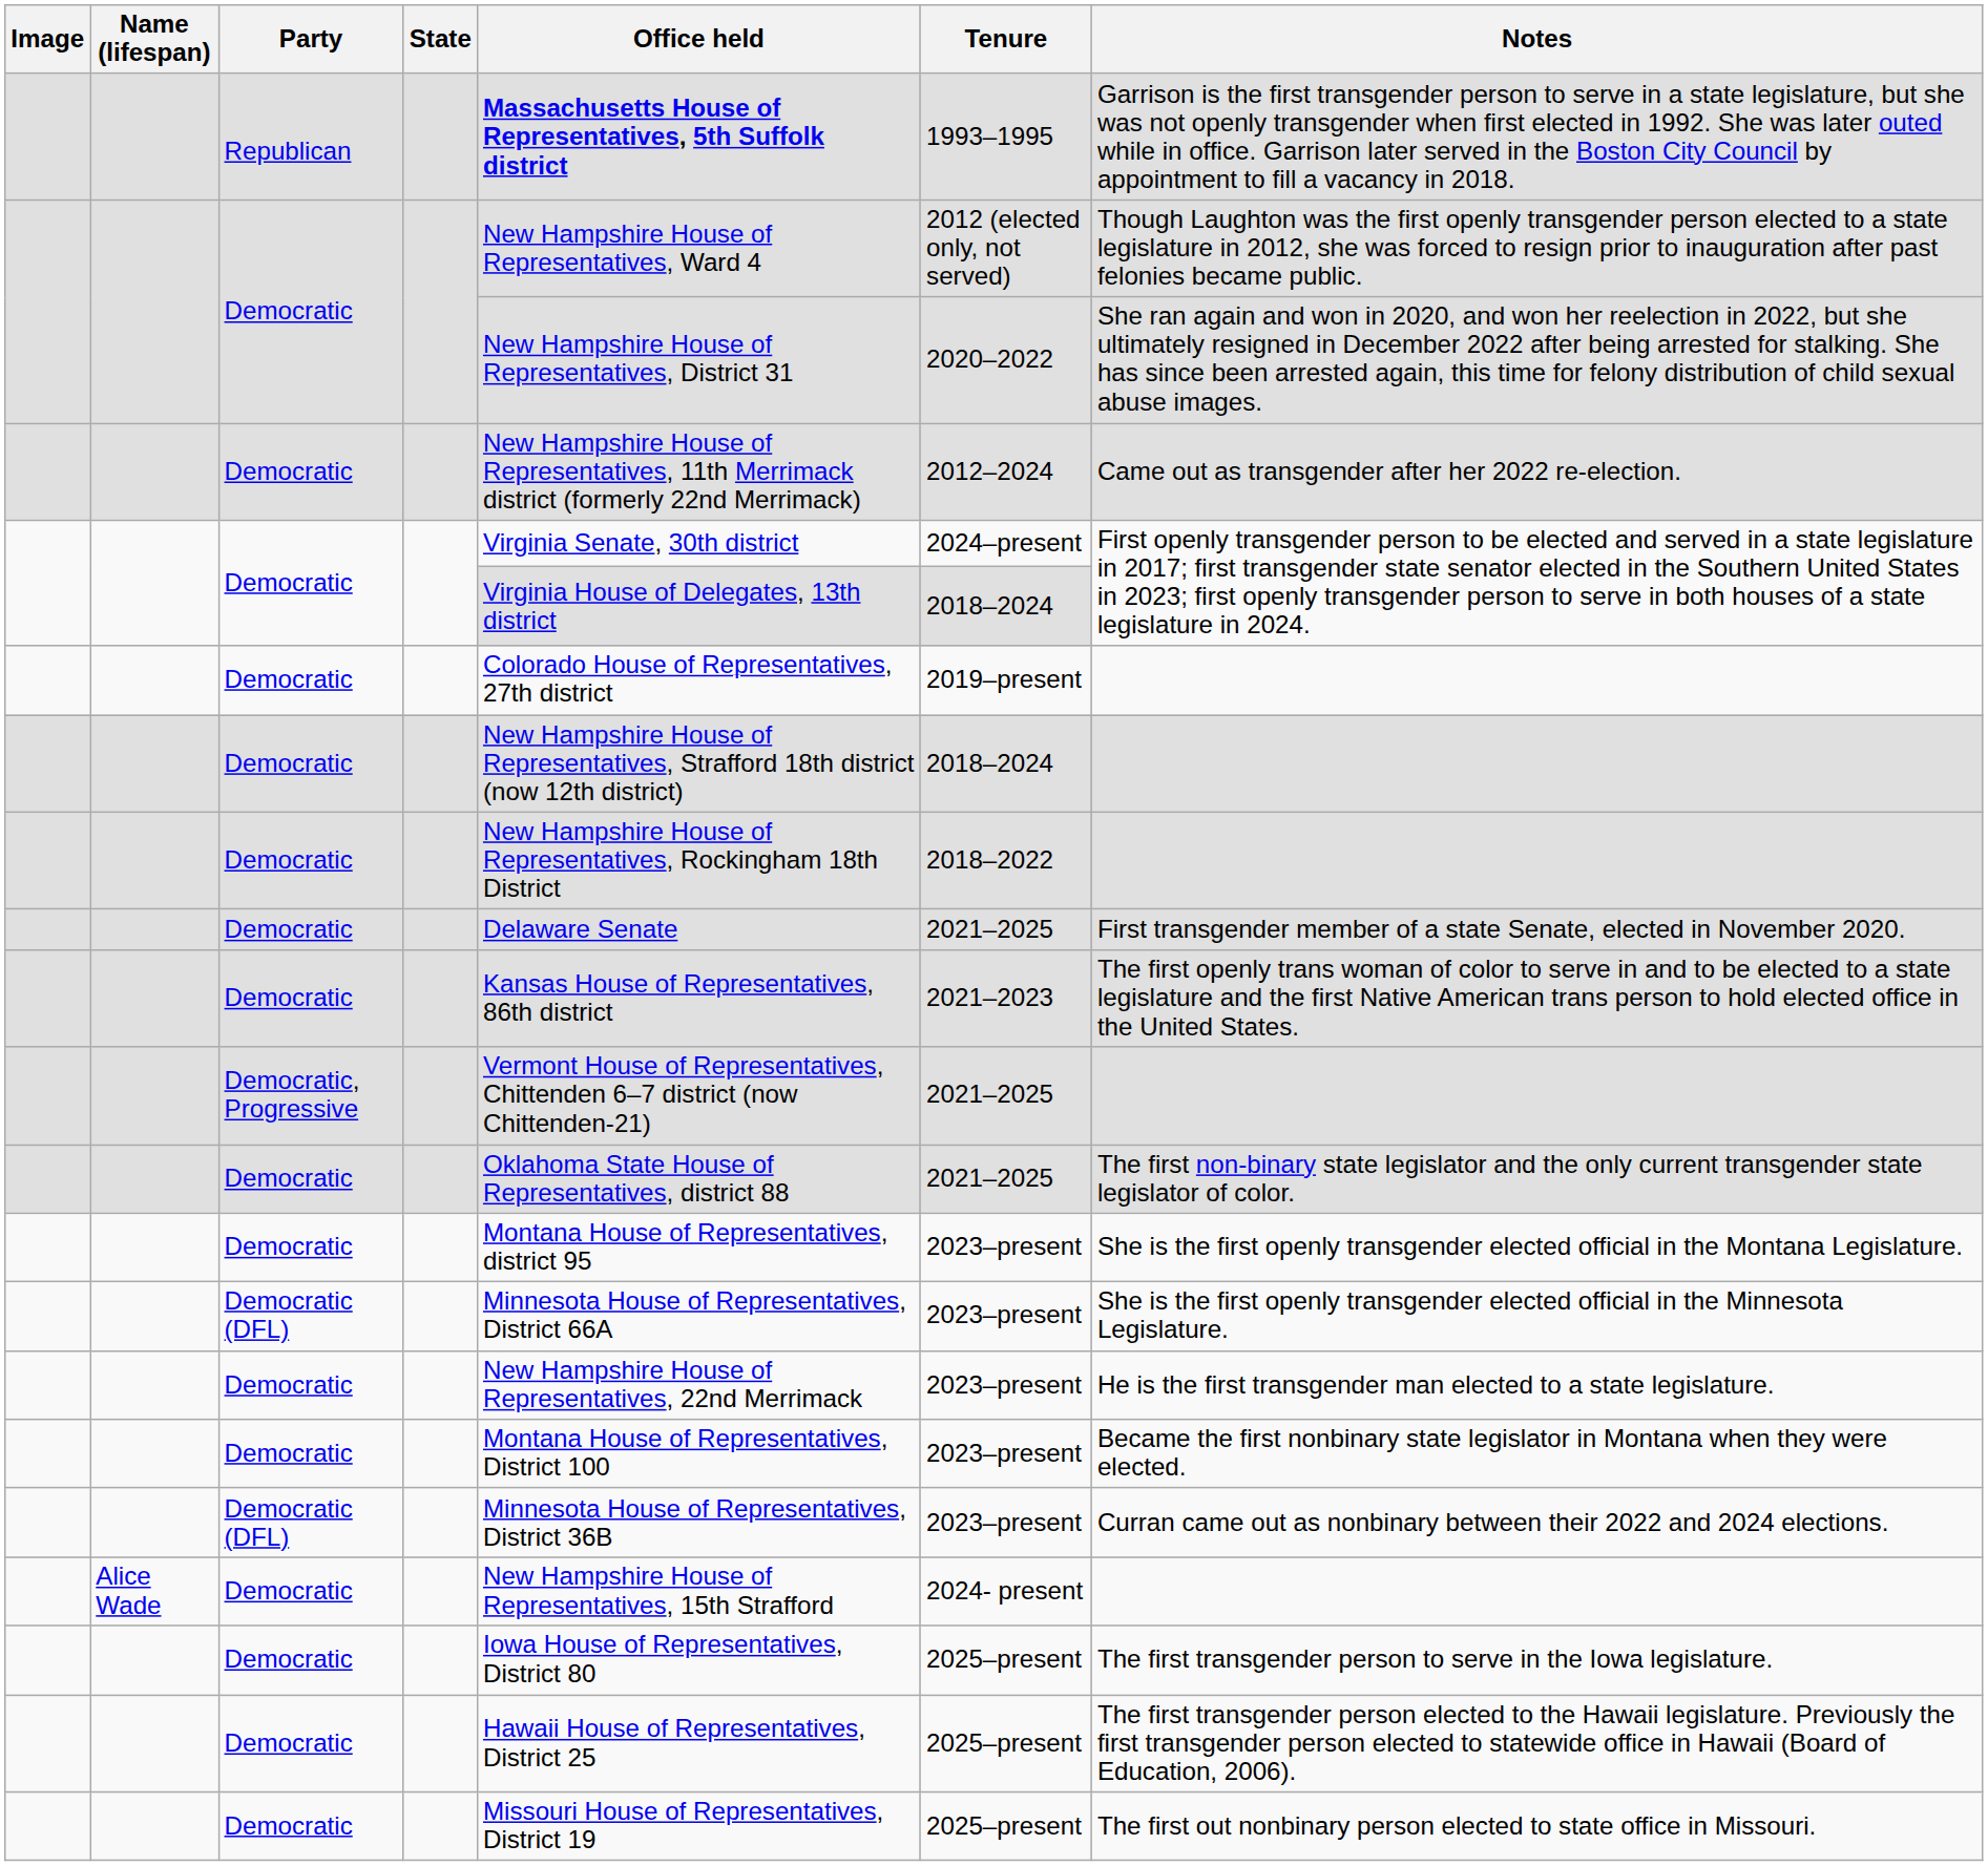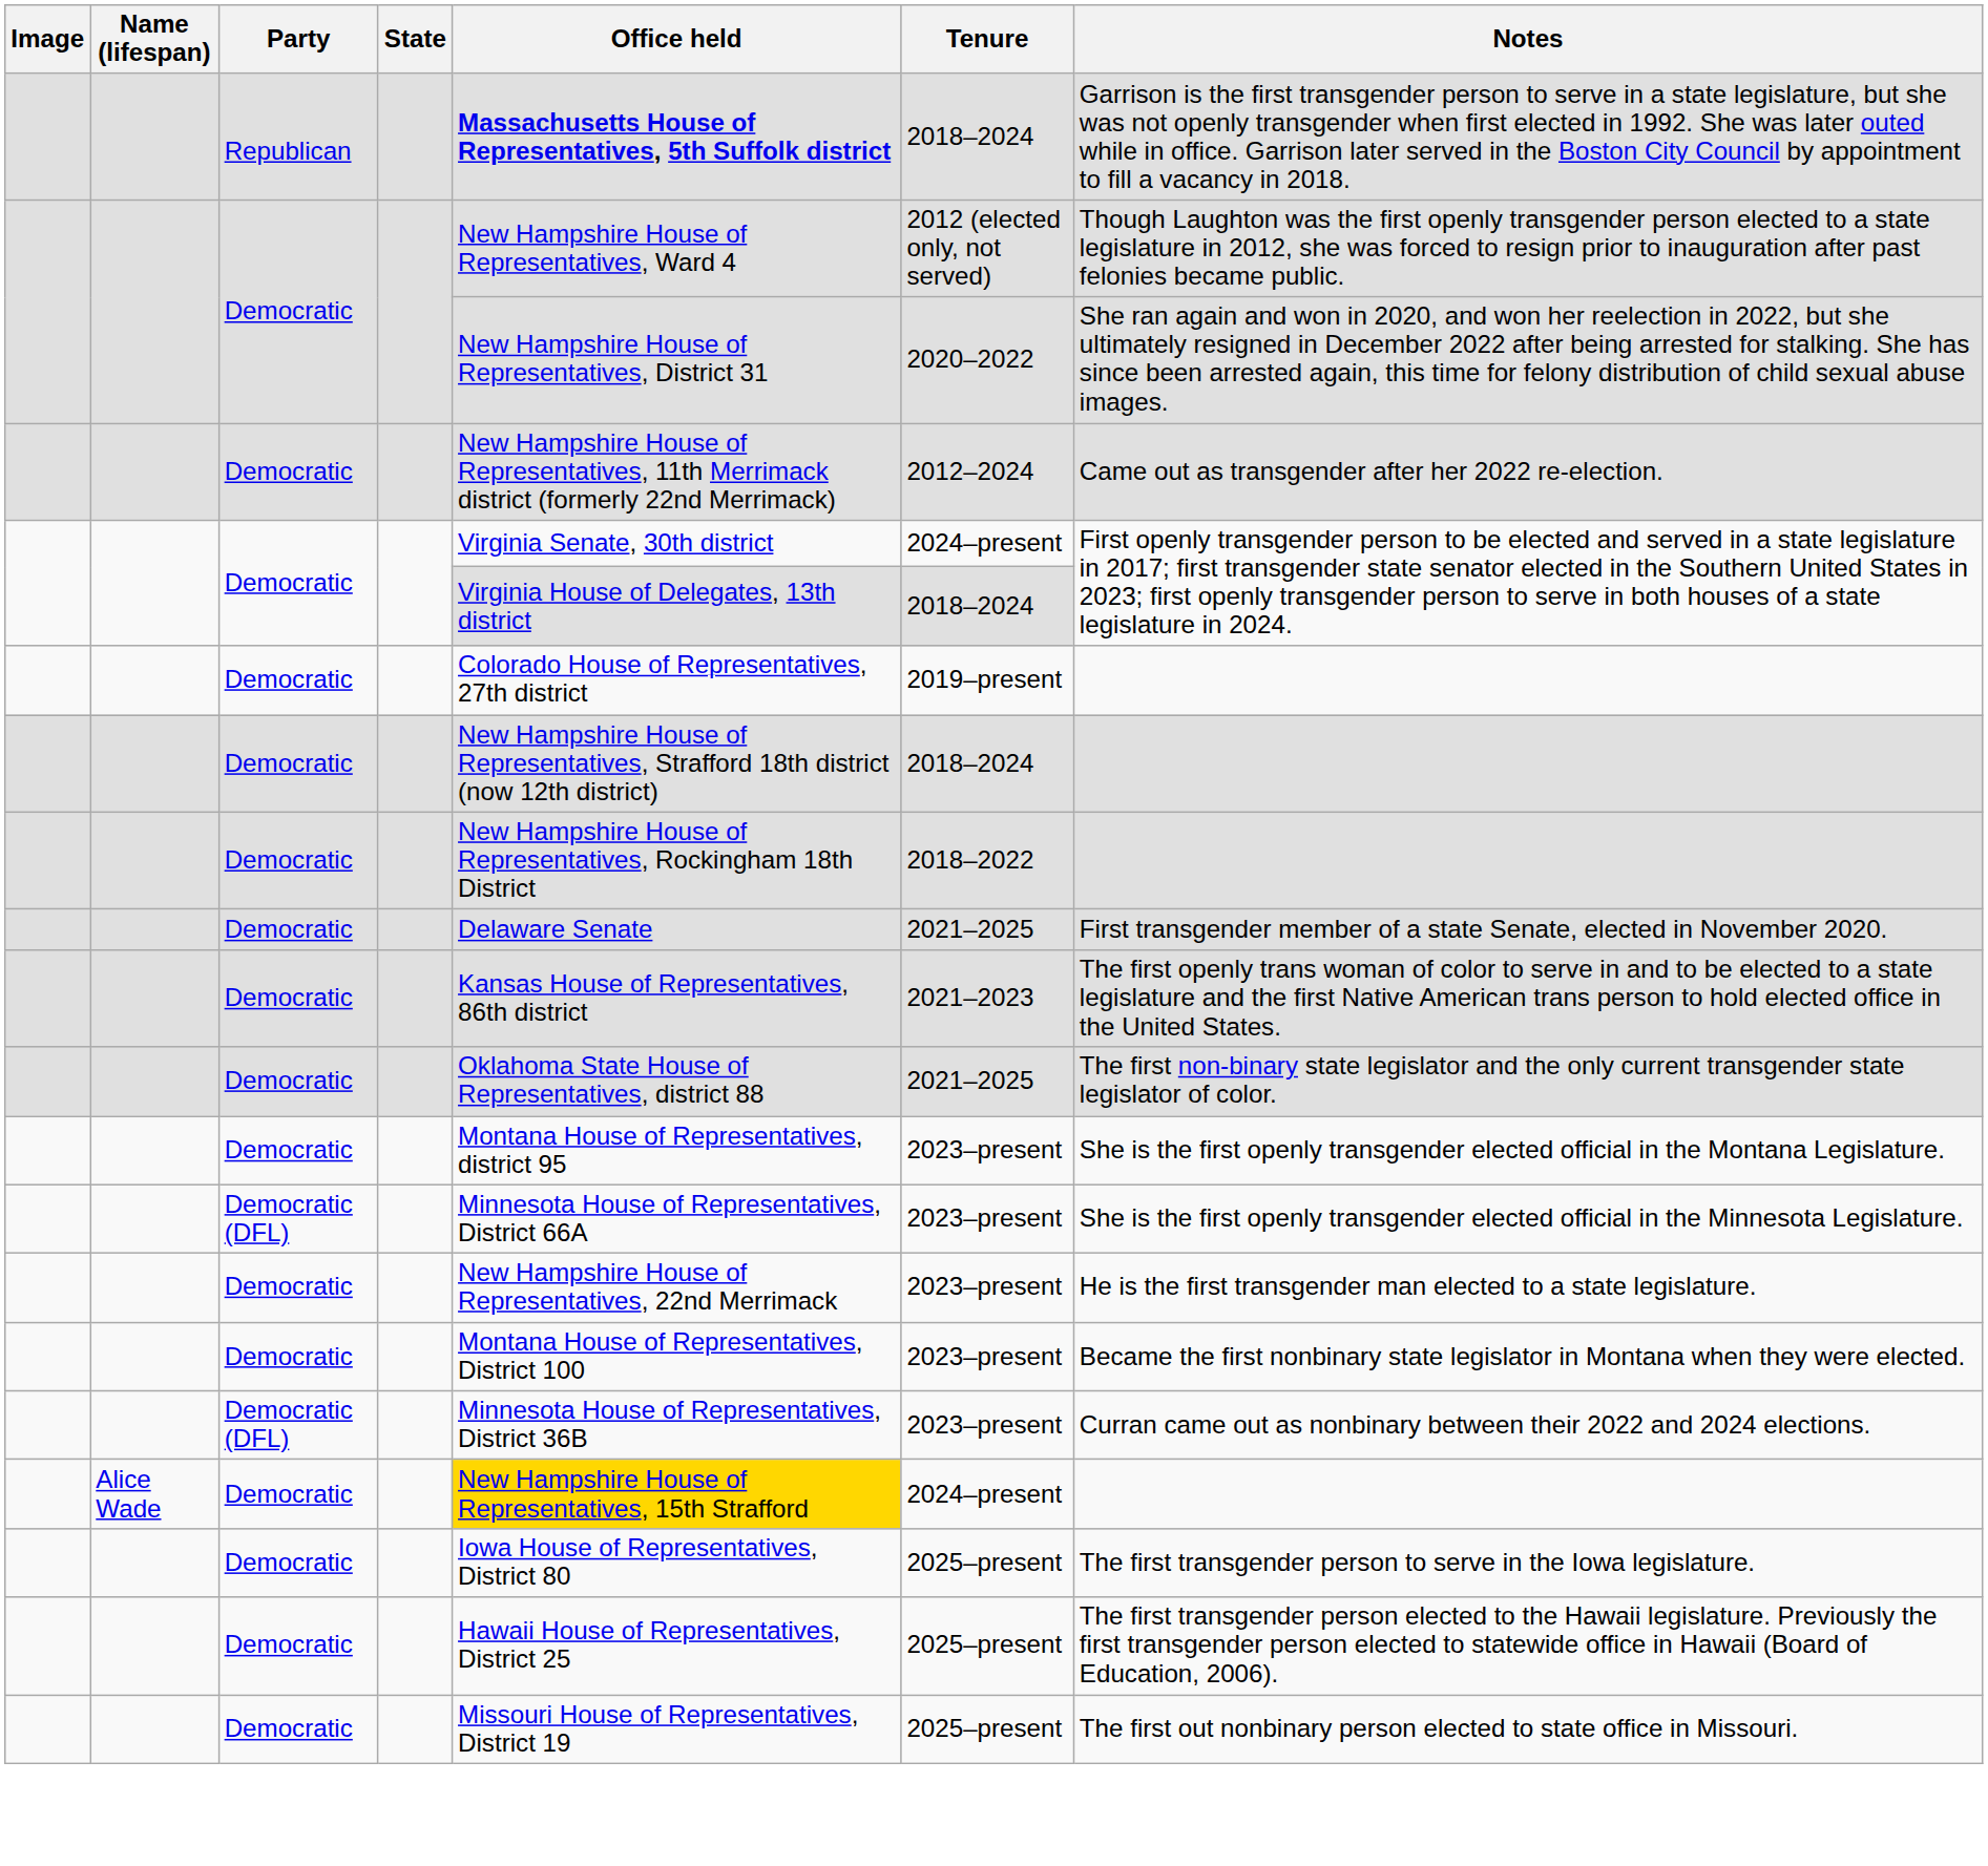Republican | Tenure: 1993–1995 -> 2018–2024
- row: Democratic, Progressive | Vermont House of Representatives, Chittenden 6–7 district (now Chittenden-21) | 2021–2025
Alice Wade / Democratic | Office held: no background -> gold background
Alice Wade / Democratic | Tenure: 2024- present -> 2024–present
